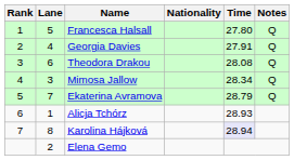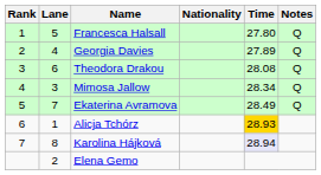Georgia Davies | Time: 27.91 -> 27.89
Ekaterina Avramova | Time: 28.79 -> 28.49
Alicja Tchórz | Time: no background -> gold background
